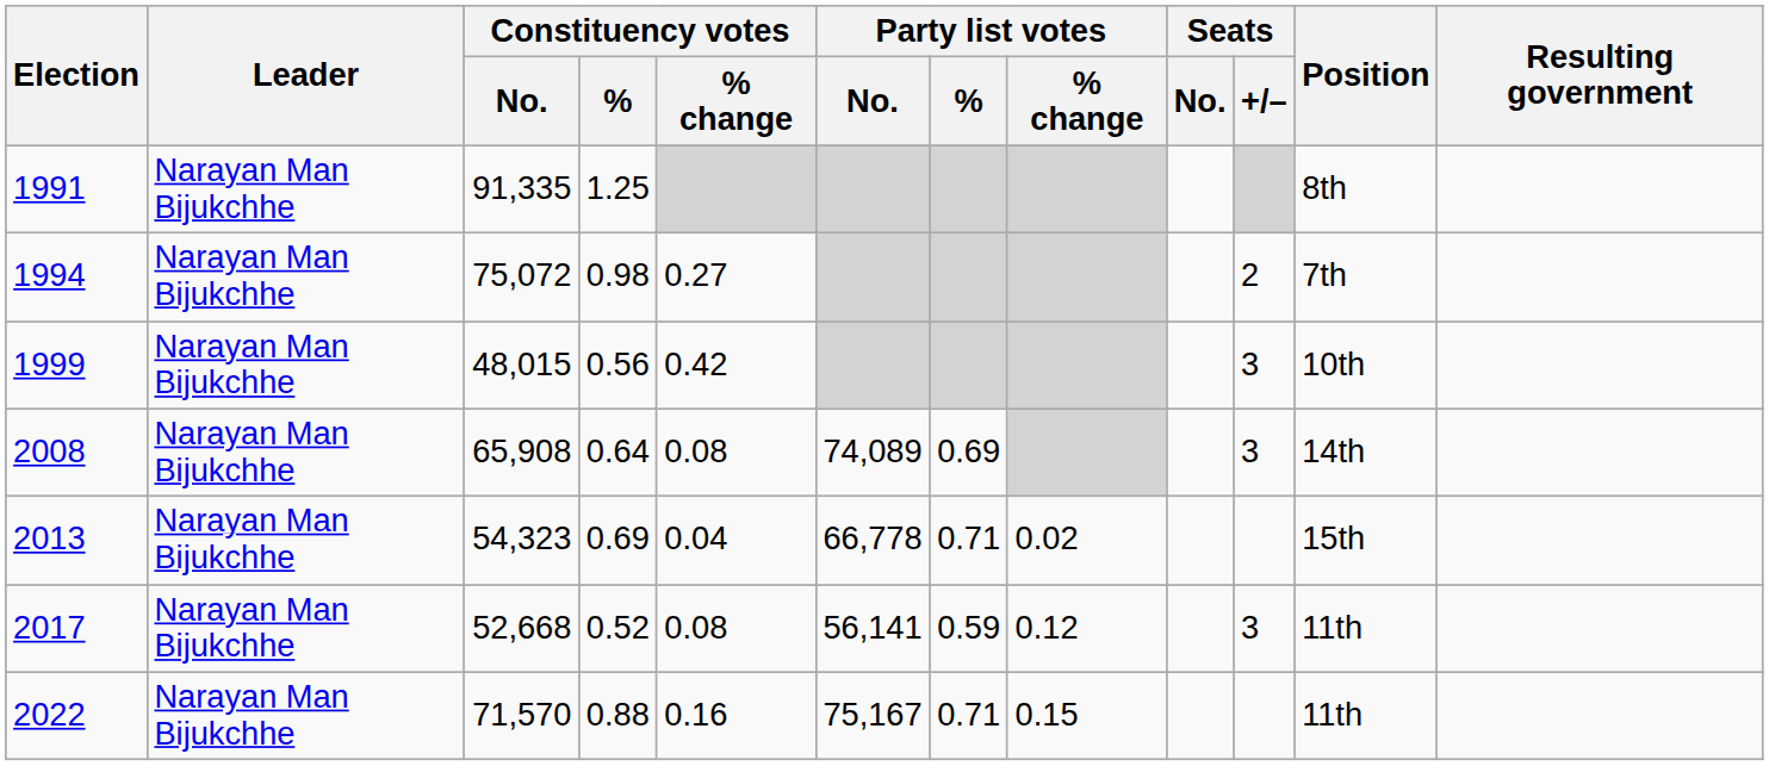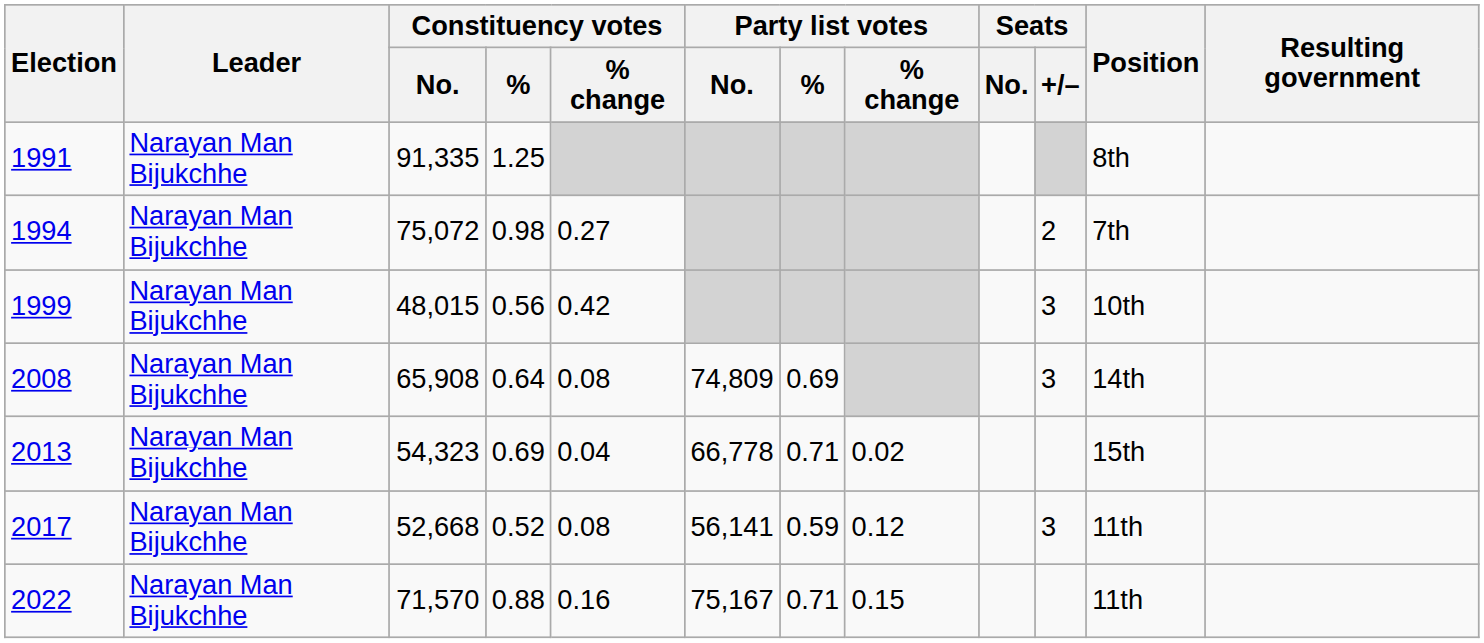2008 | Party list votes / No.: 74,089 -> 74,809
